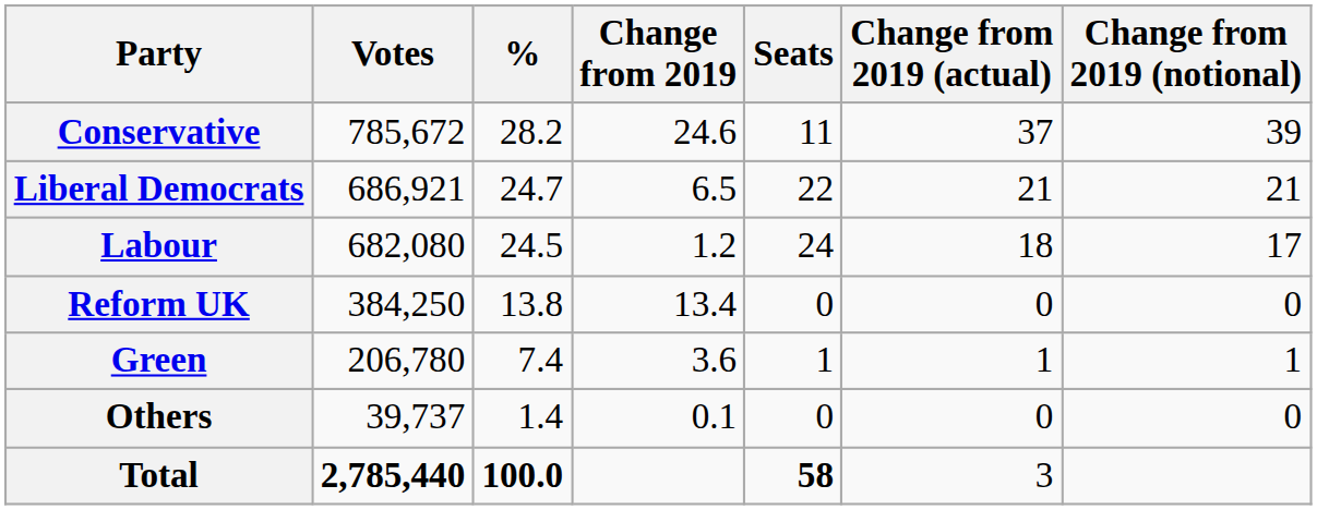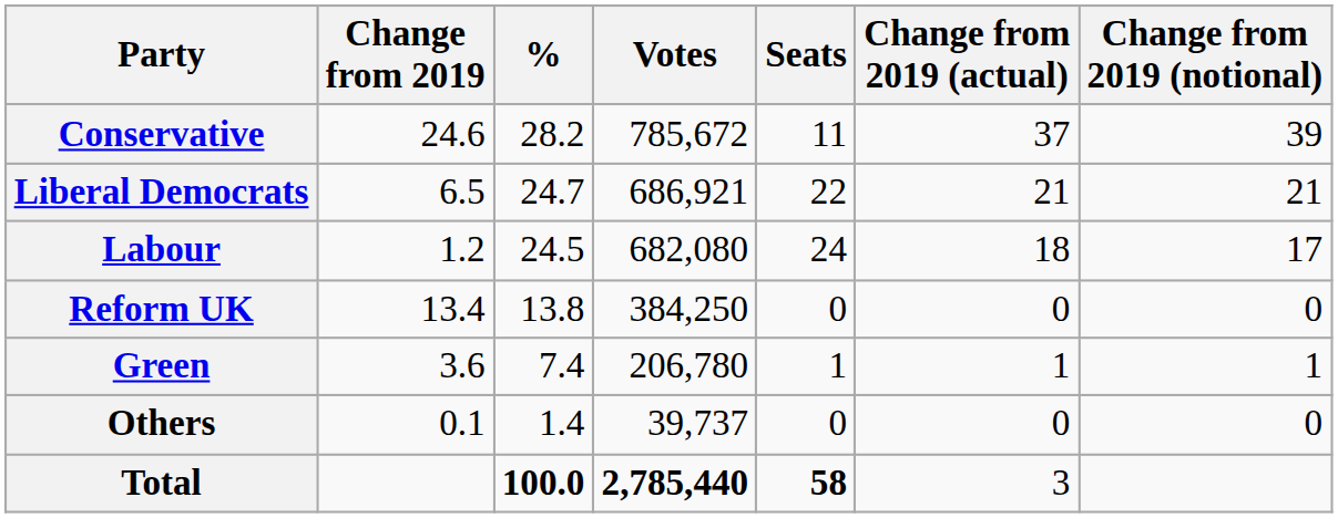columns swapped: Votes <-> Change from 2019
